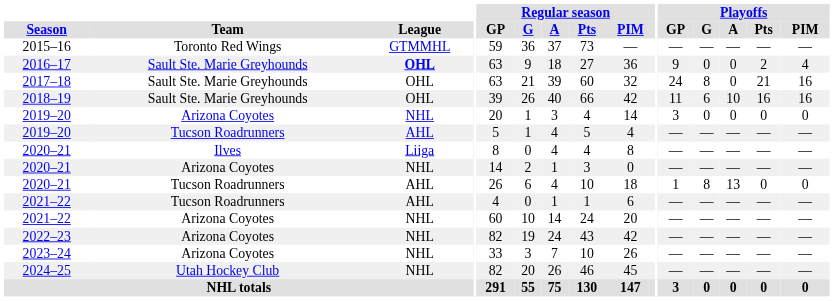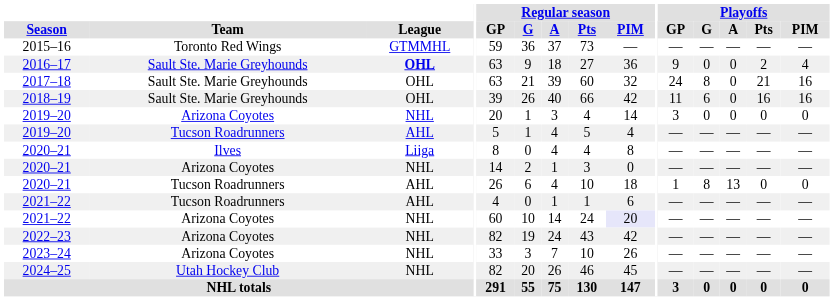2018–19 | Playoffs / A: 10 -> 0
2021–22 / Arizona Coyotes | Regular season / PIM: no background -> lavender background
